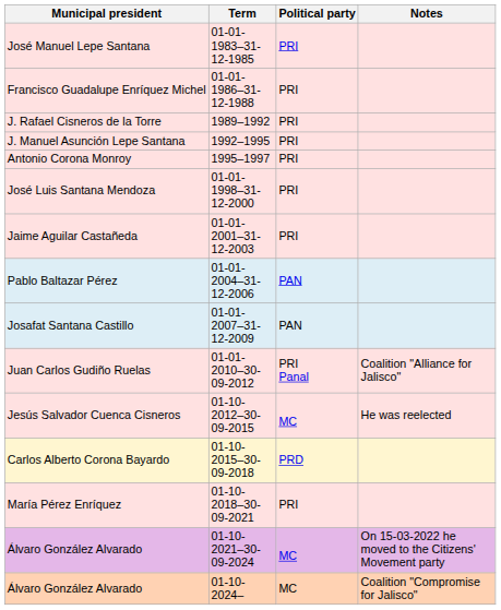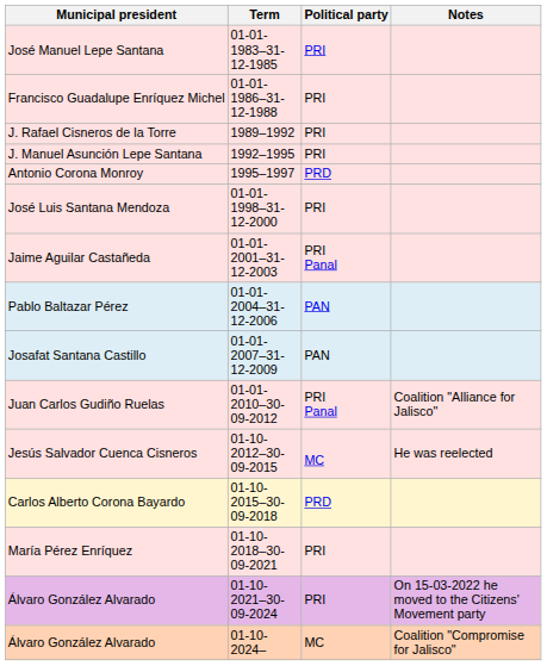Antonio Corona Monroy | Political party: PRI -> PRD
Jaime Aguilar Castañeda | Political party: PRI -> PRI Panal
Álvaro González Alvarado / 01-10-2021–30-09-2024 | Political party: MC -> PRI
